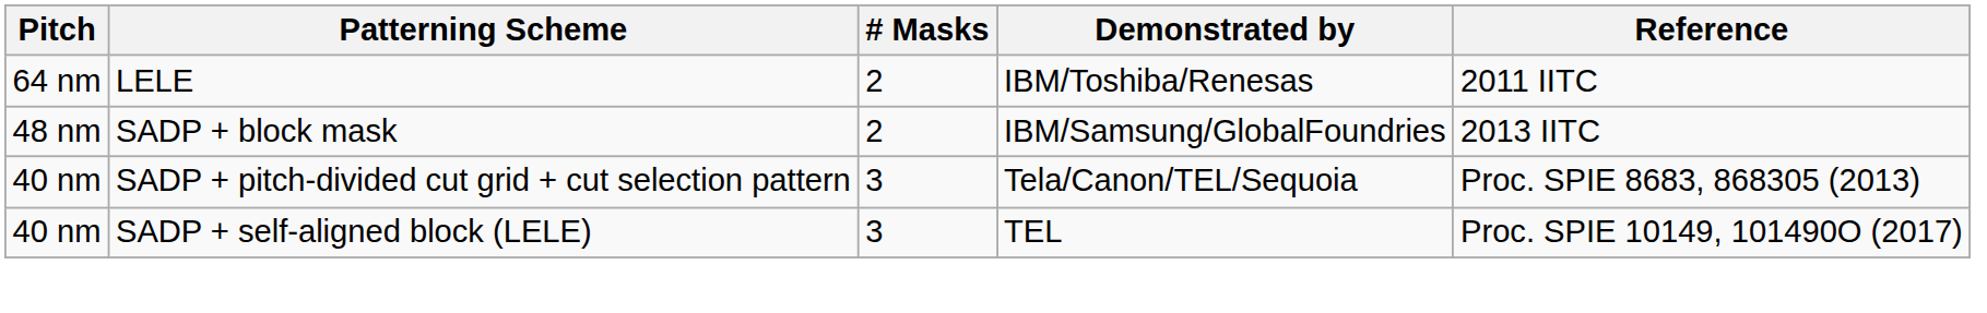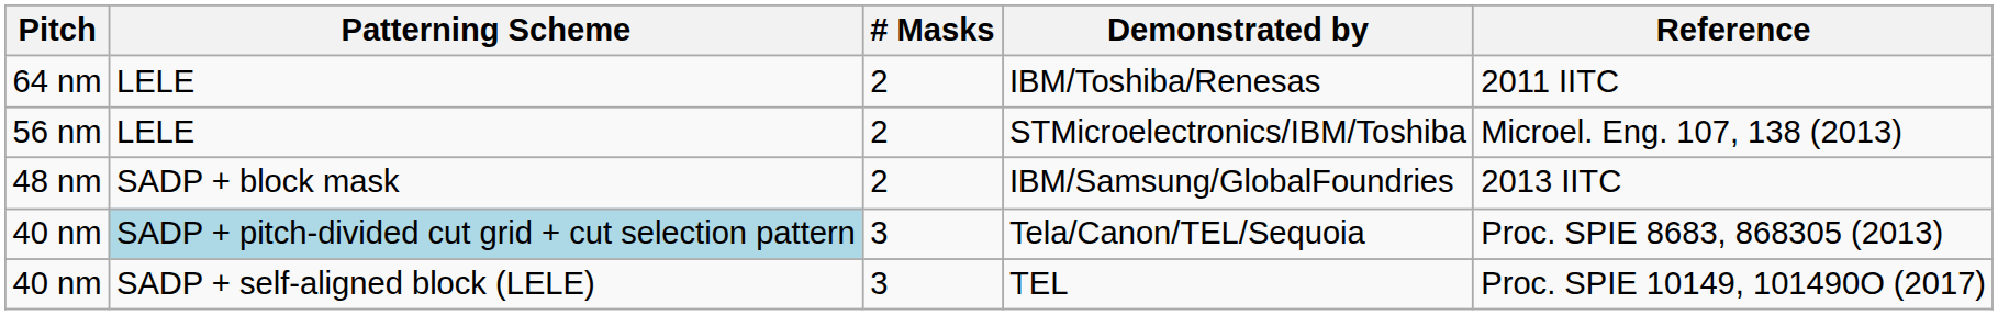+ row: 56 nm | LELE | 2 | STMicroelectronics/IBM/Toshiba | Microel. Eng. 107, 138 (2013)
Tela/Canon/TEL/Sequoia | Patterning Scheme: no background -> lightblue background
